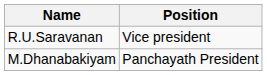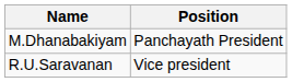rows swapped: M.Dhanabakiyam <-> R.U.Saravanan
